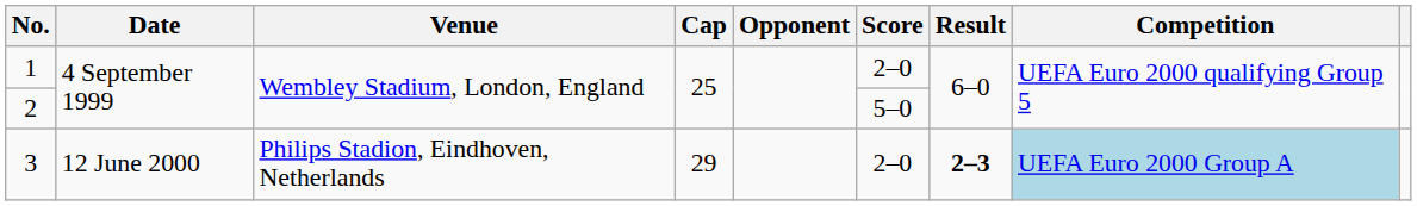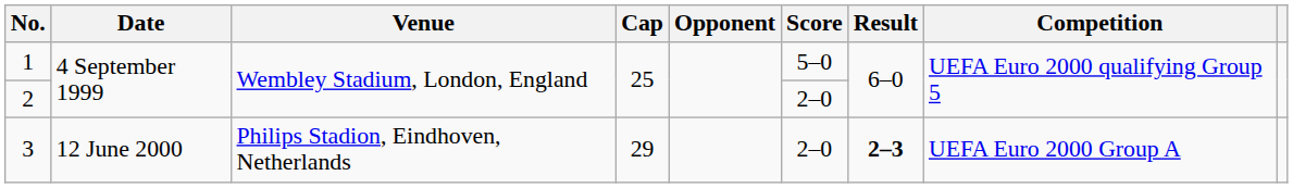1 | Score: 2–0 -> 5–0
2 | Score: 5–0 -> 2–0
3 | Competition: lightblue background -> no background
